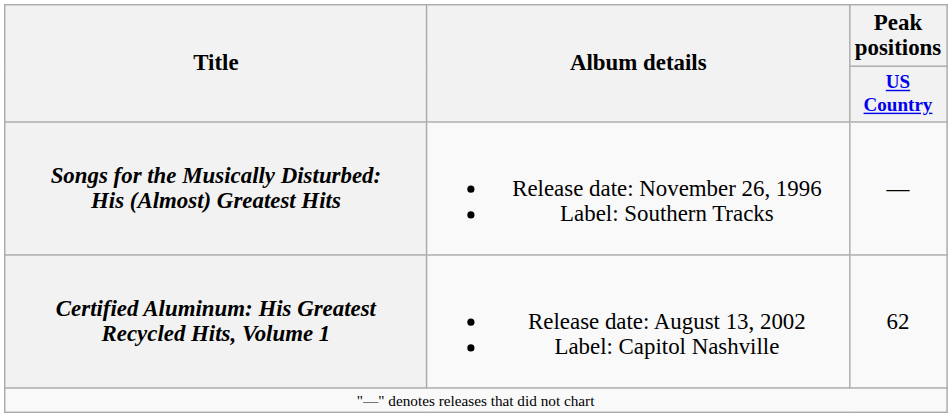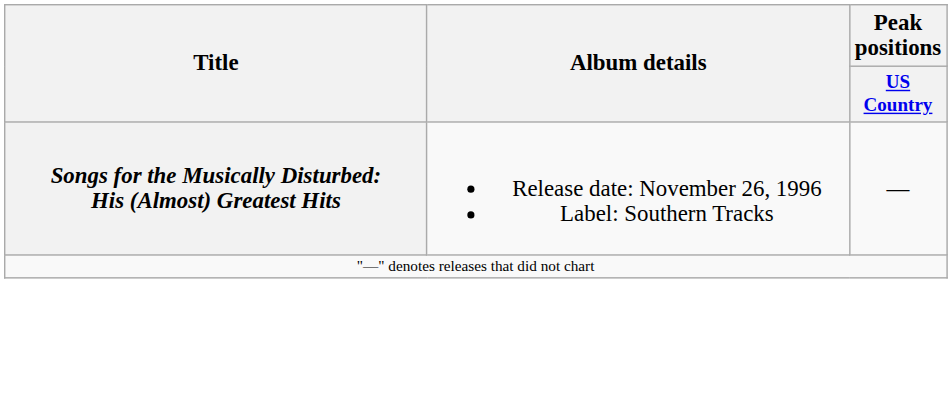- row: Certified Aluminum: His Greatest Recycled Hits, Volume 1 | Release date: August 13, 2002 Label: Capitol Nashville | 62
